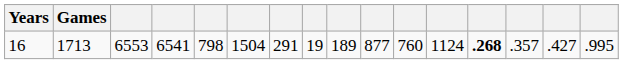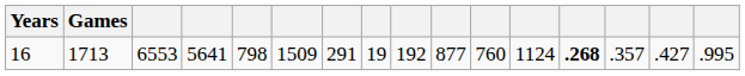16 | column 4: 6541 -> 5641
16 | column 6: 1504 -> 1509
16 | column 9: 189 -> 192
